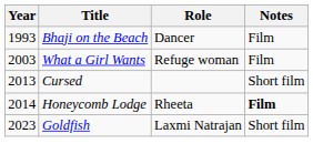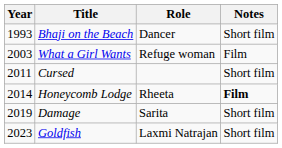Bhaji on the Beach | Notes: Film -> Short film
Cursed | Year: 2013 -> 2011
+ row: 2019 | Damage | Sarita | Short film
